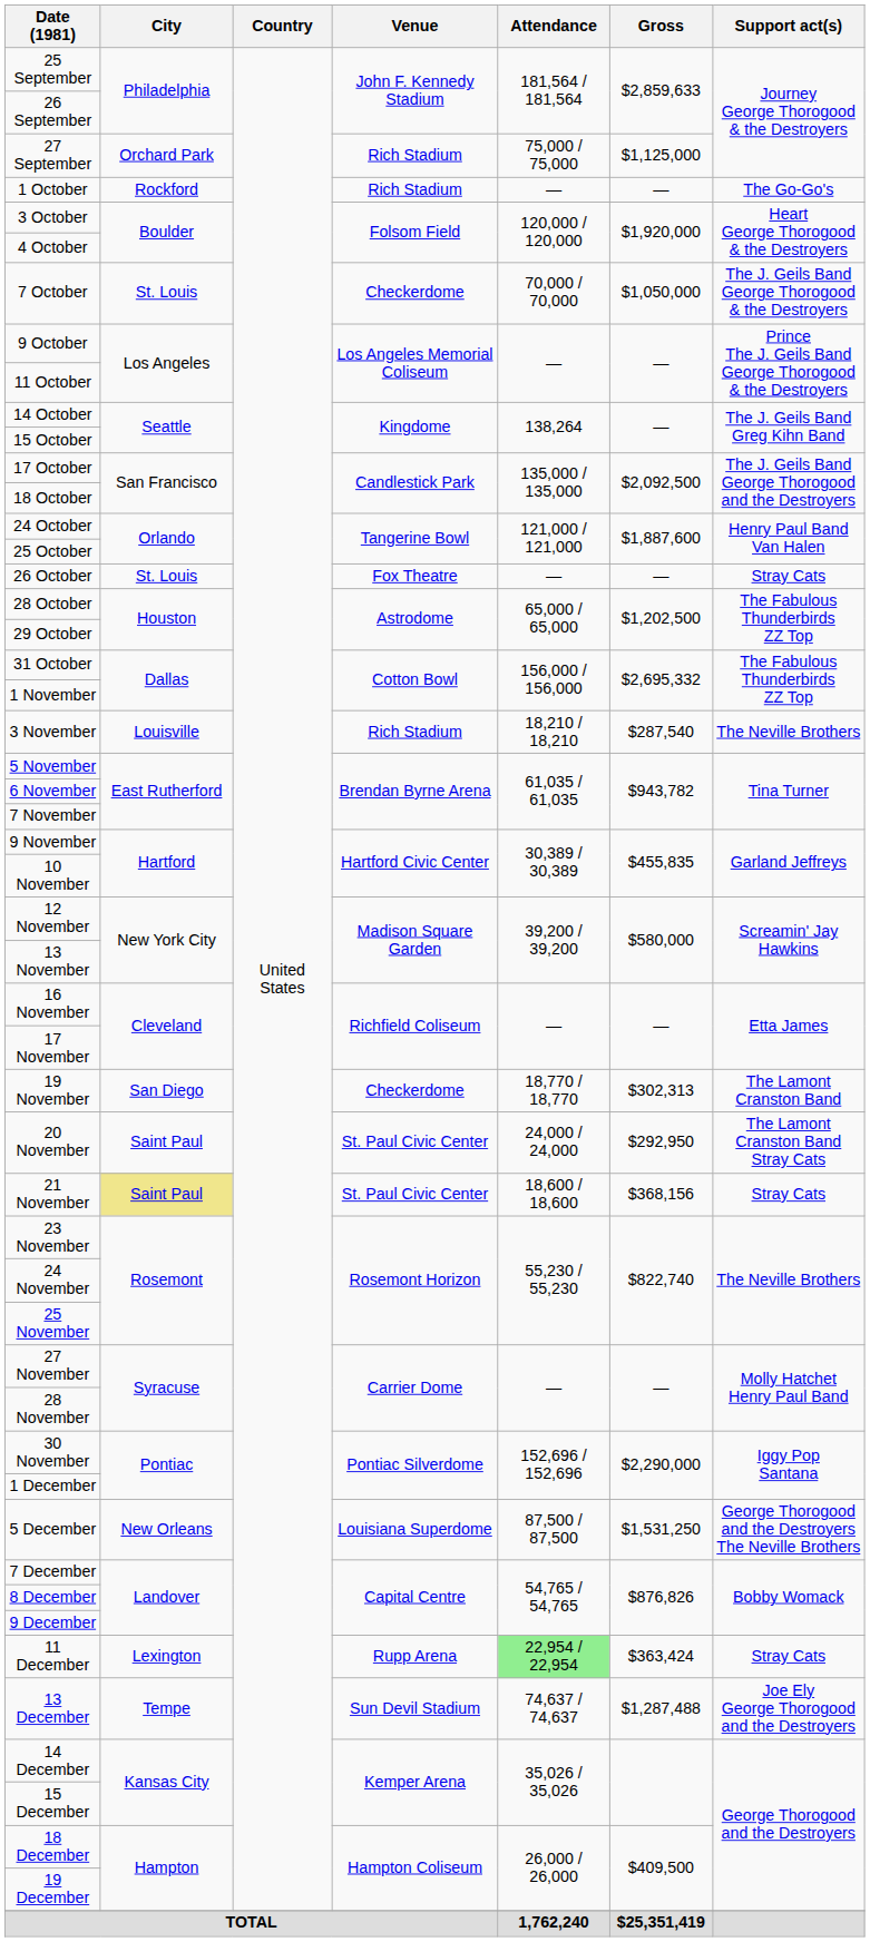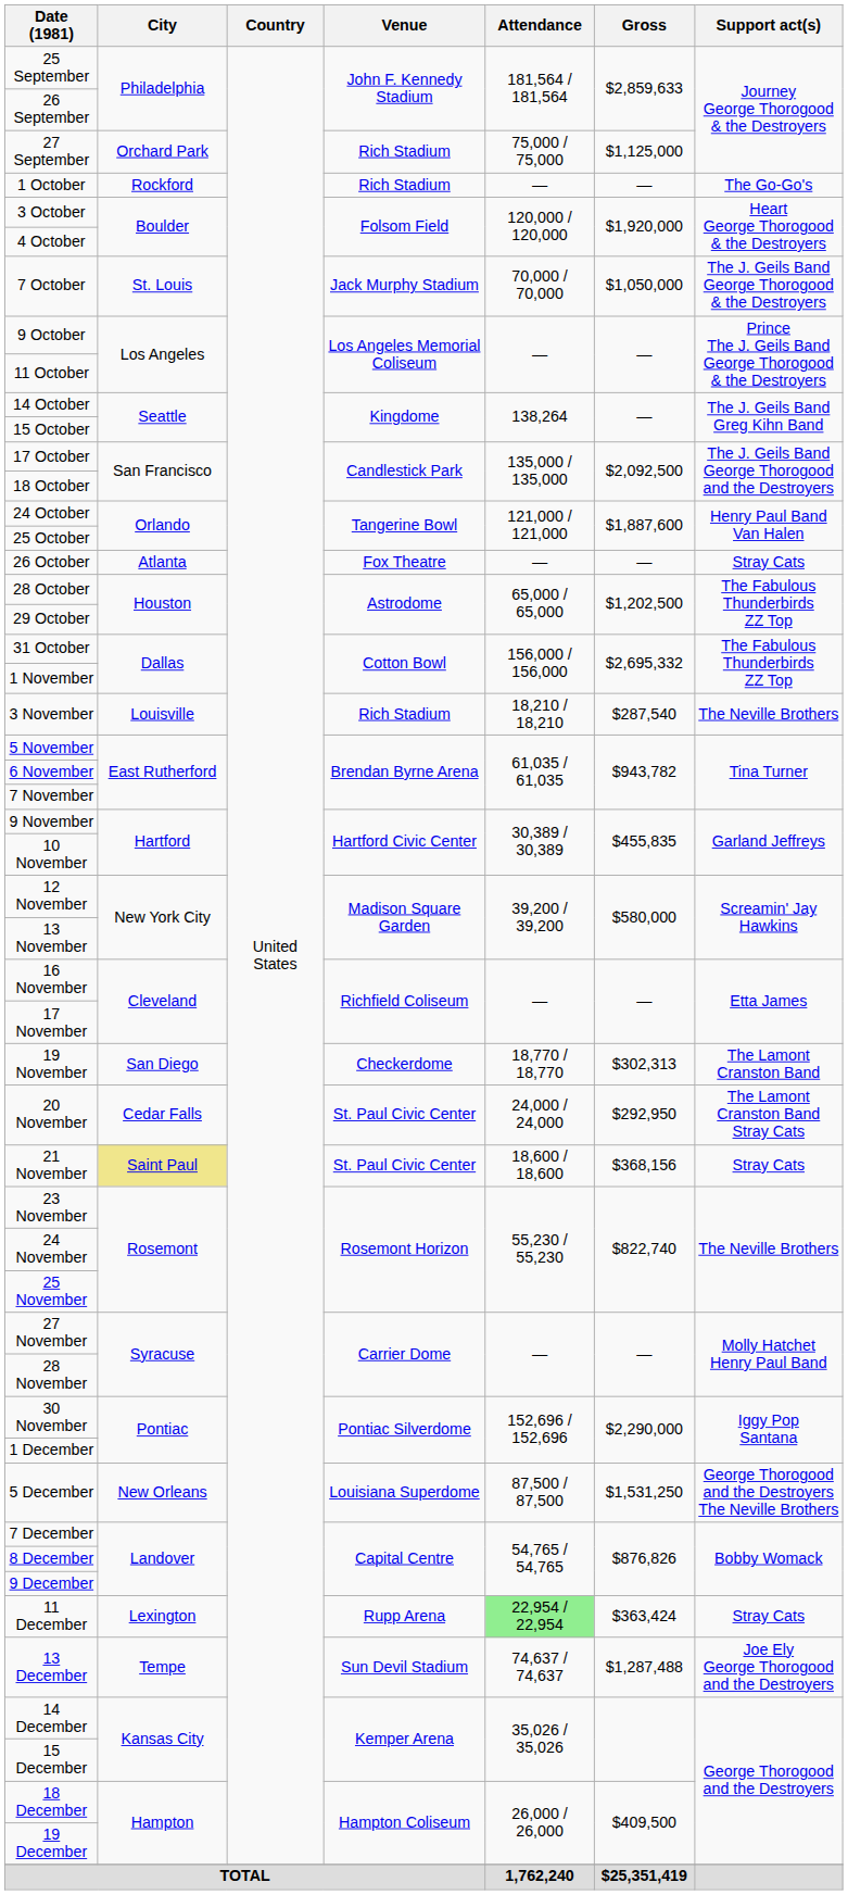7 October | Venue: Checkerdome -> Jack Murphy Stadium
26 October | City: St. Louis -> Atlanta
20 November | City: Saint Paul -> Cedar Falls
